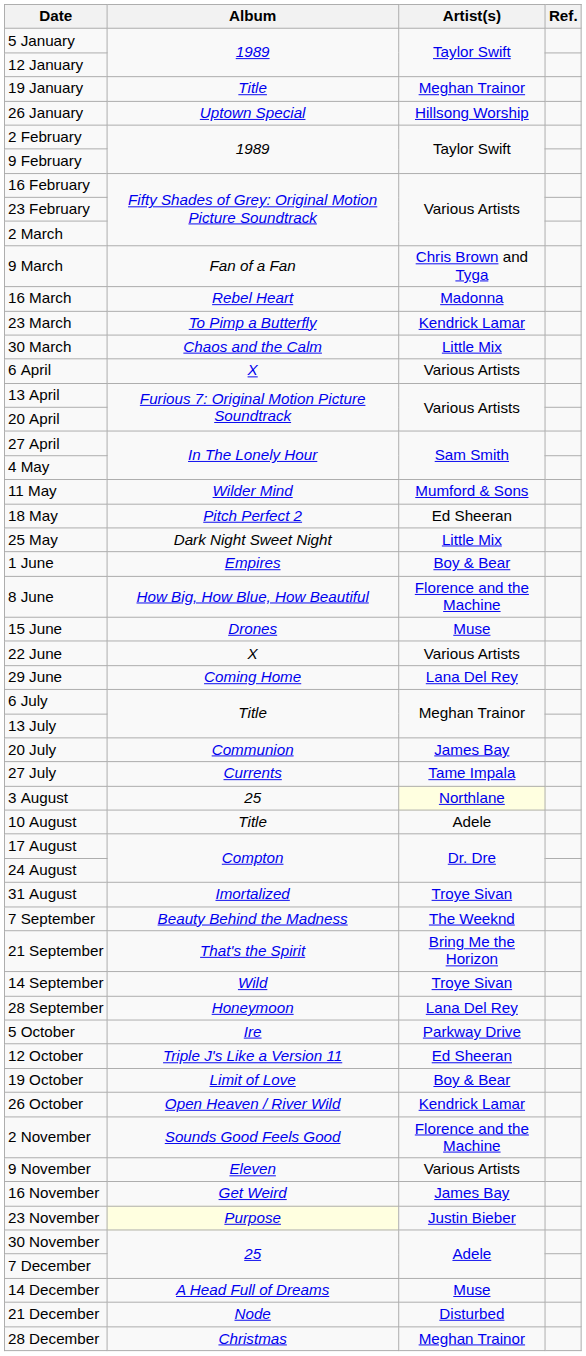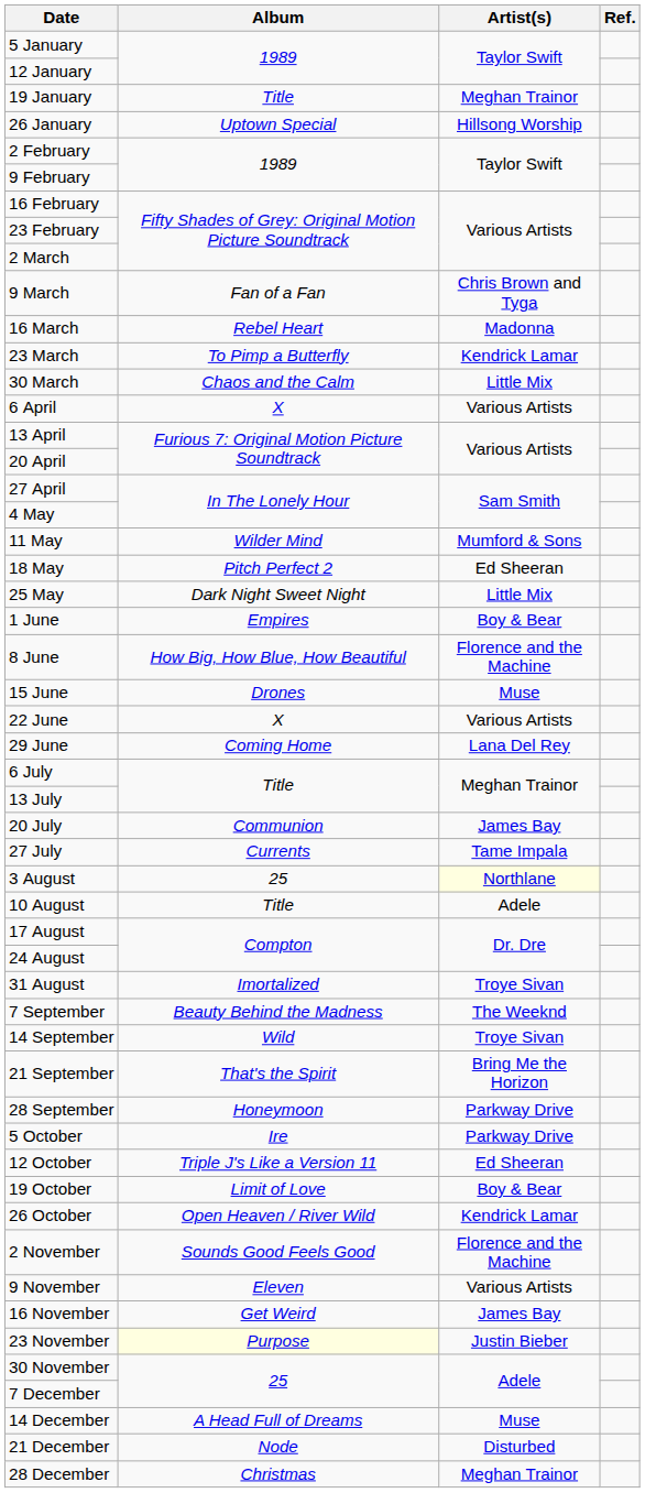rows swapped: 14 September <-> 21 September
28 September | Artist(s): Lana Del Rey -> Parkway Drive
